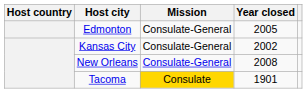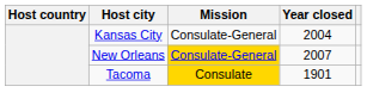- row: Edmonton | Consulate-General | 2005
Kansas City | Year closed: 2002 -> 2004
New Orleans | Mission: no background -> gold background
New Orleans | Year closed: 2008 -> 2007
